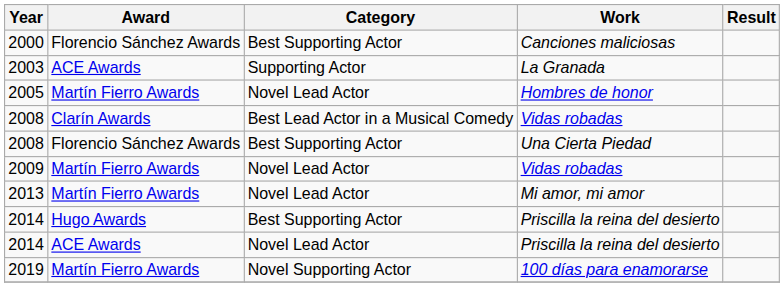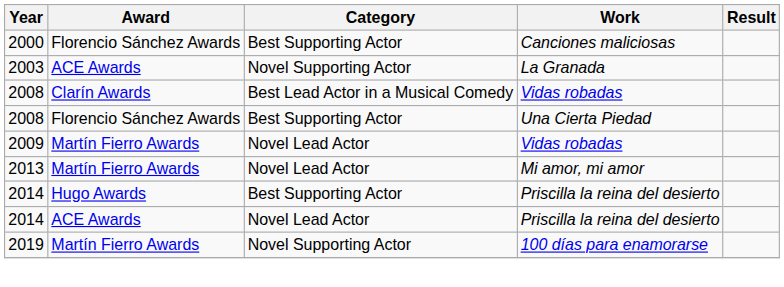2003 | Category: Supporting Actor -> Novel Supporting Actor
- row: 2005 | Martín Fierro Awards | Novel Lead Actor | Hombres de honor
